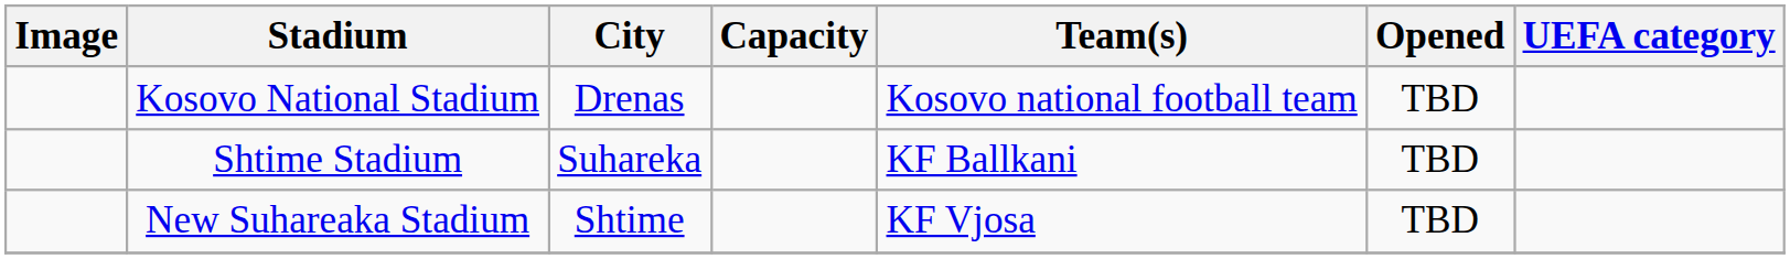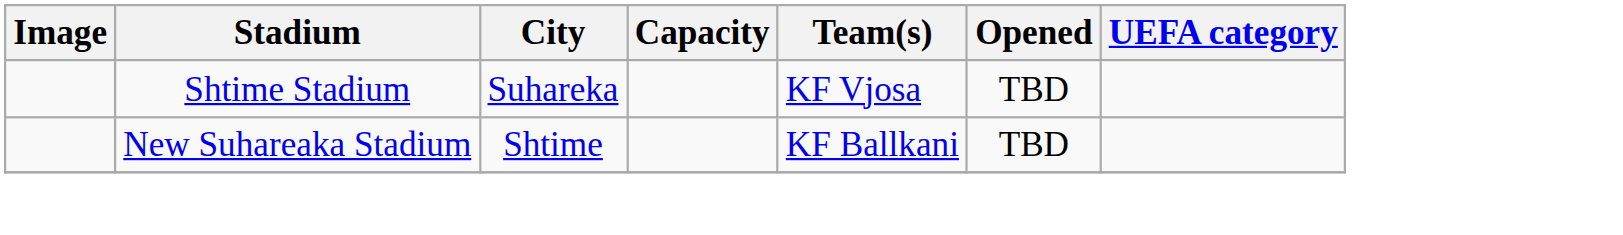- row: Kosovo National Stadium | Drenas | Kosovo national football team | TBD
Shtime Stadium | Team(s): KF Ballkani -> KF Vjosa
New Suhareaka Stadium | Team(s): KF Vjosa -> KF Ballkani
